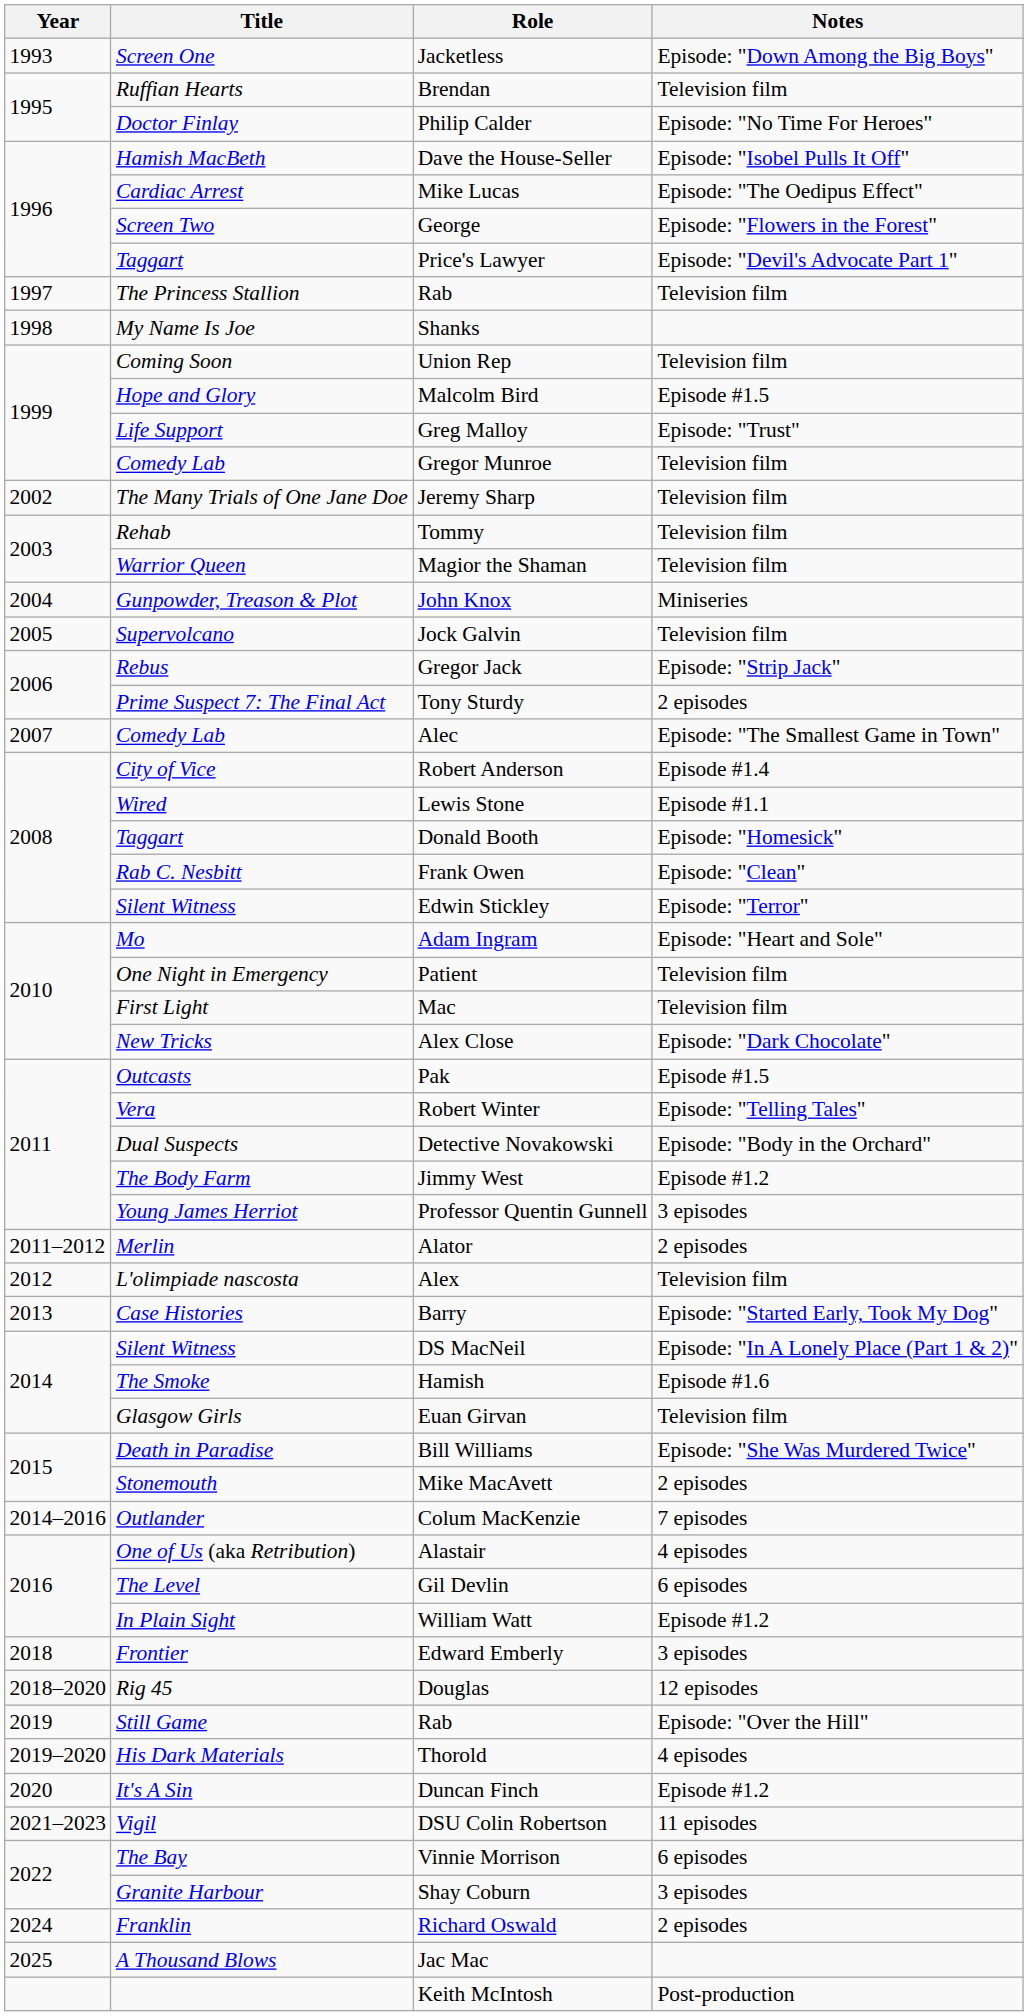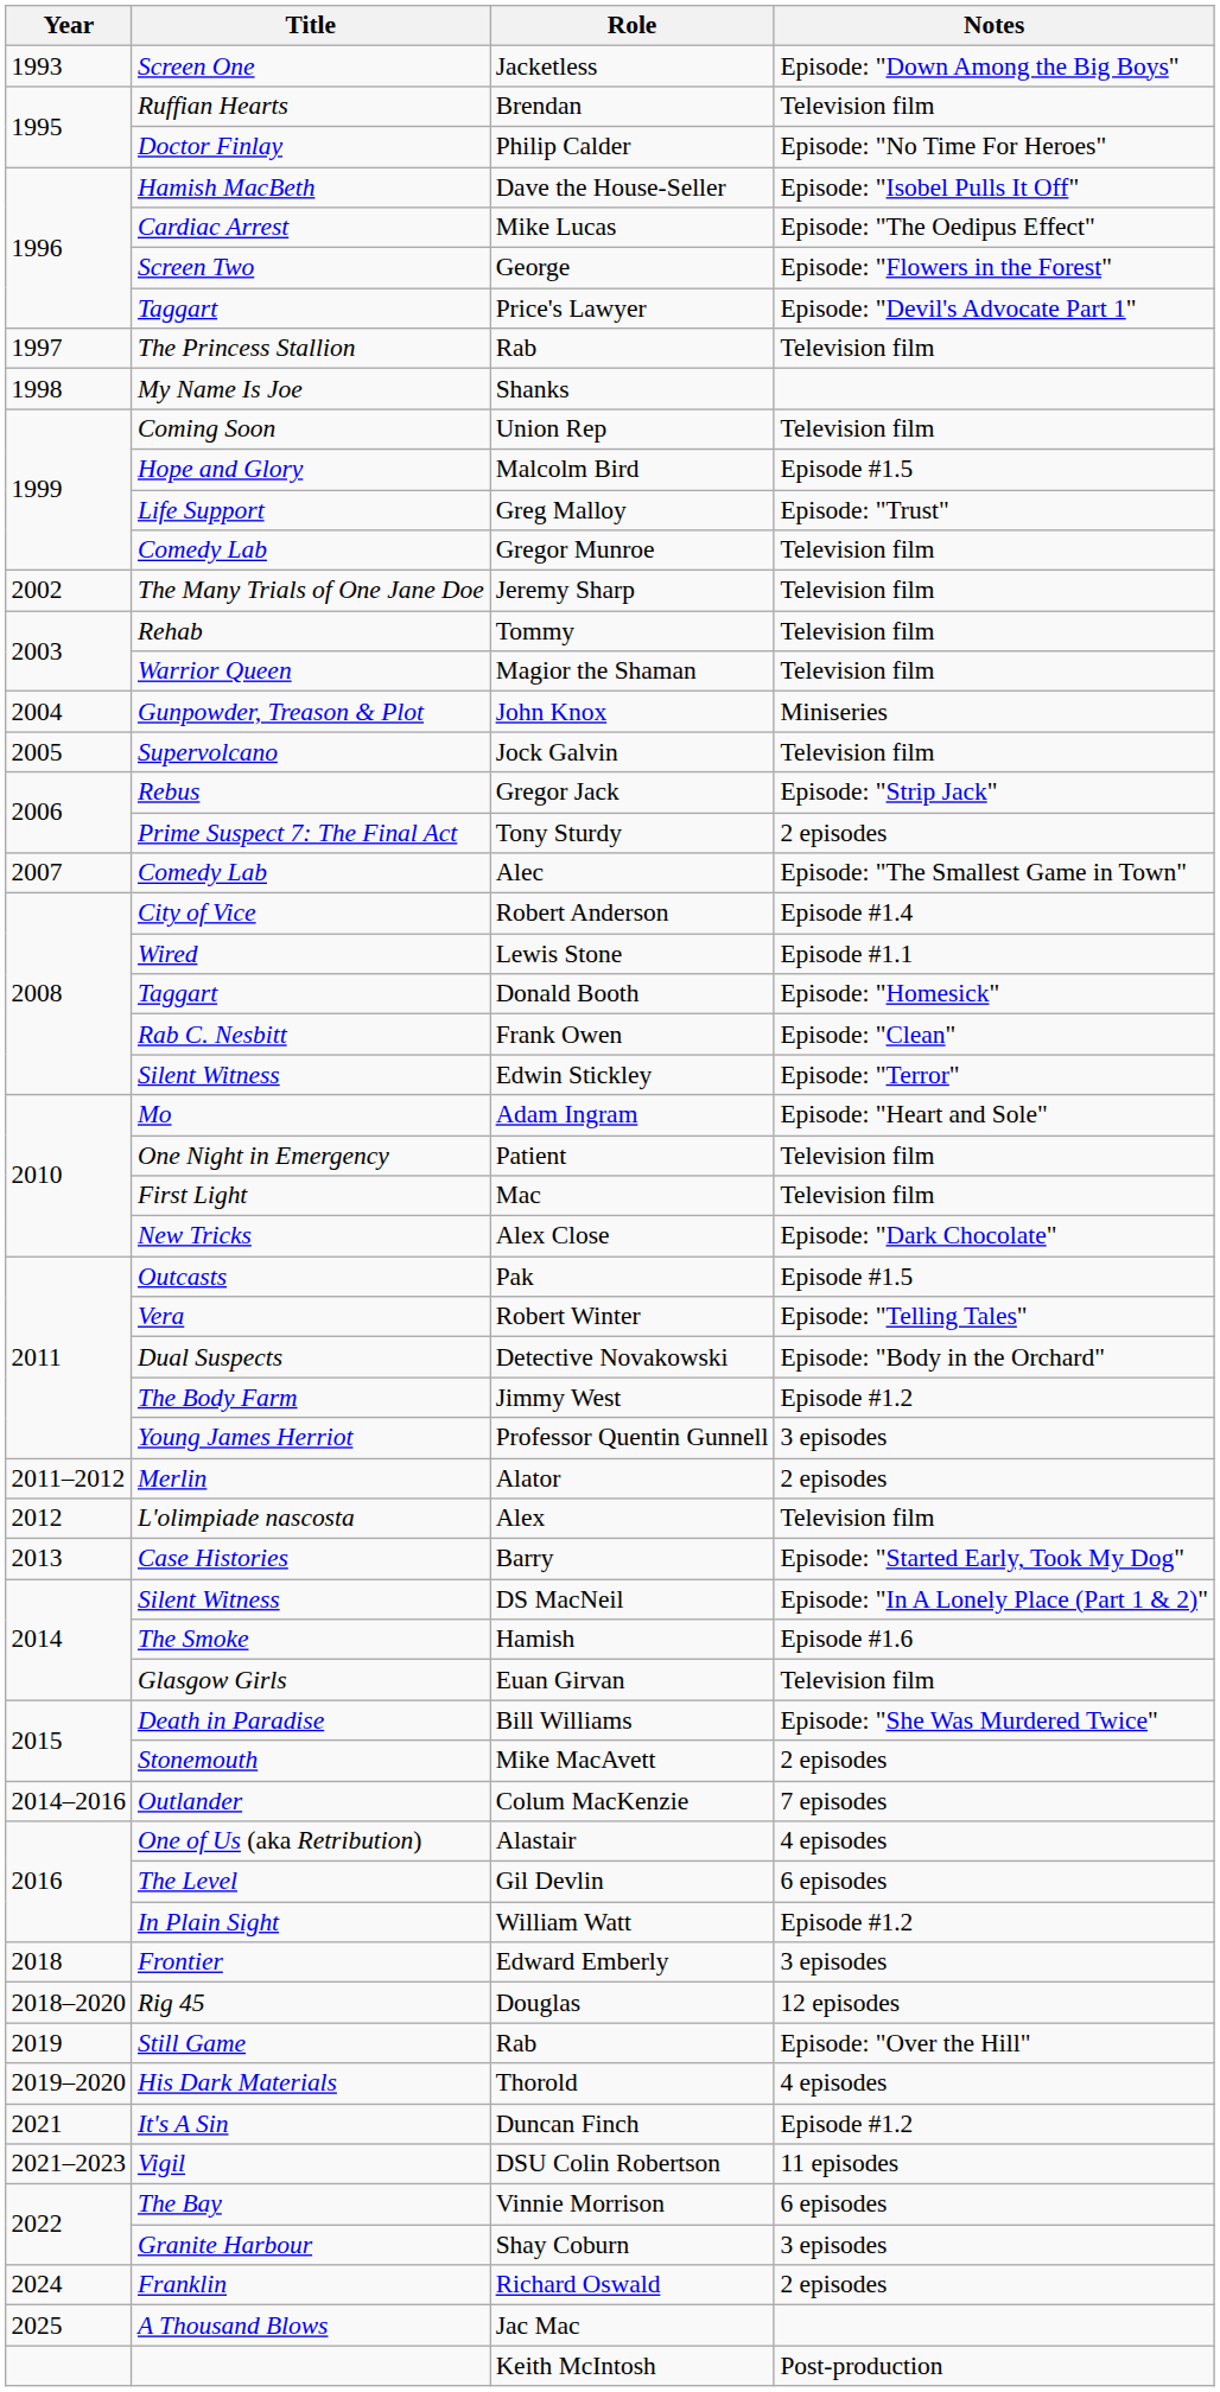Duncan Finch | Year: 2020 -> 2021
